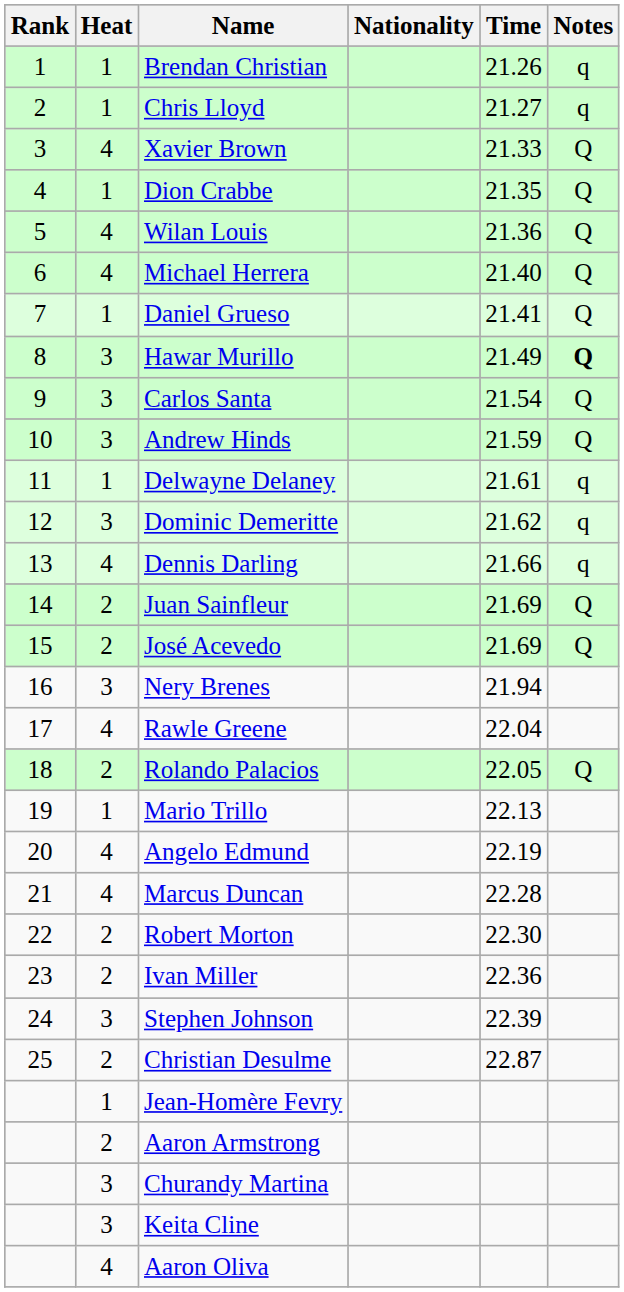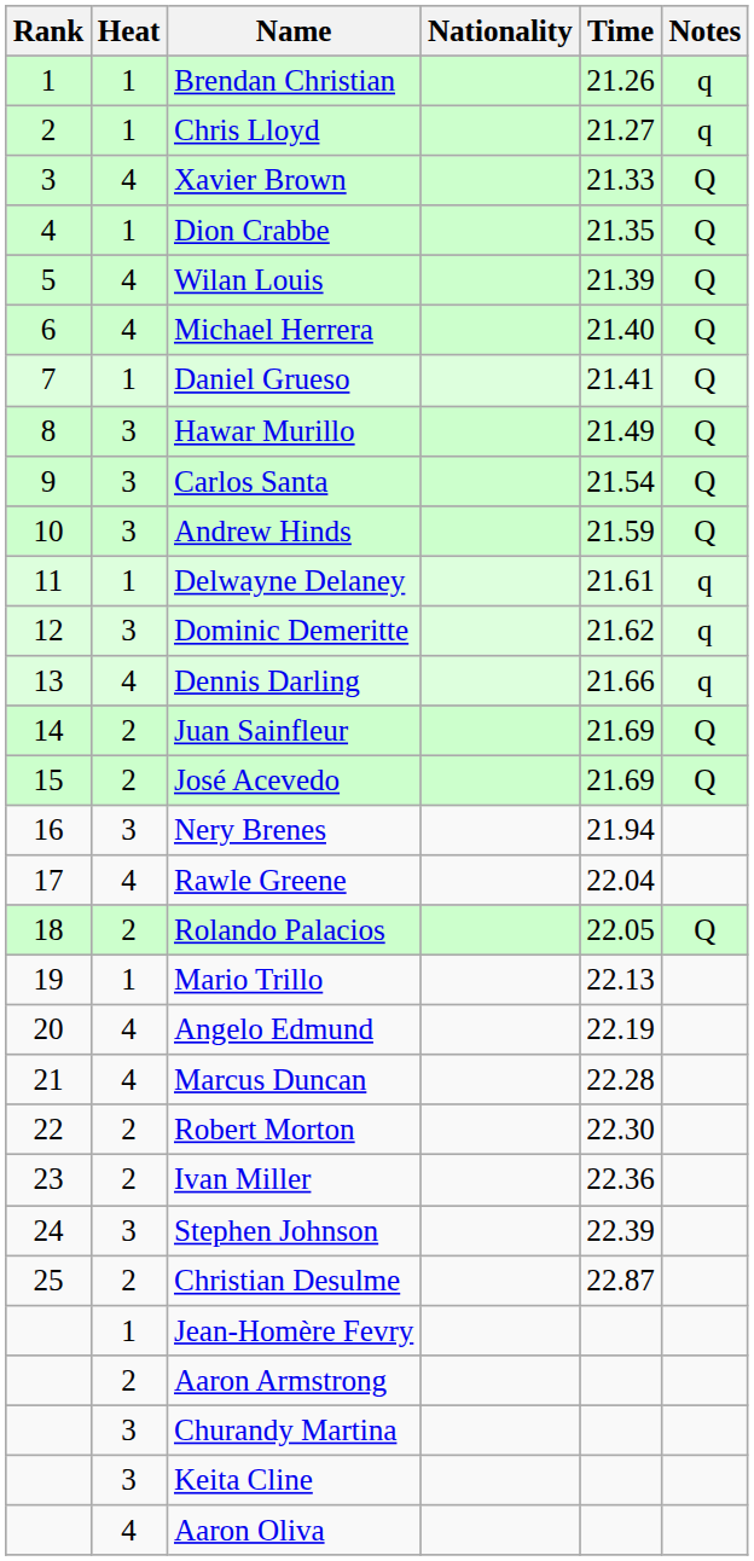Wilan Louis | Time: 21.36 -> 21.39
Hawar Murillo | Notes: bold -> normal
